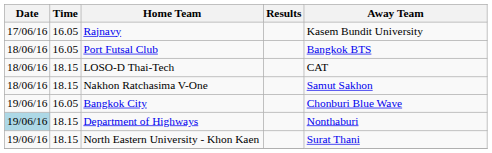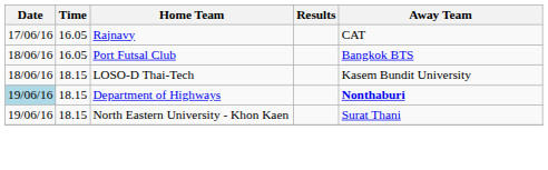Rajnavy | Away Team: Kasem Bundit University -> CAT
LOSO-D Thai-Tech | Away Team: CAT -> Kasem Bundit University
- row: 18/06/16 | 18.15 | Nakhon Ratchasima V-One | Samut Sakhon
- row: 19/06/16 | 16.05 | Bangkok City | Chonburi Blue Wave
Department of Highways | Away Team: normal -> bold
